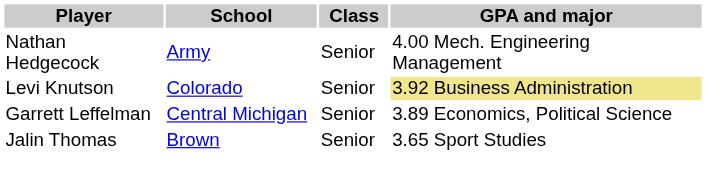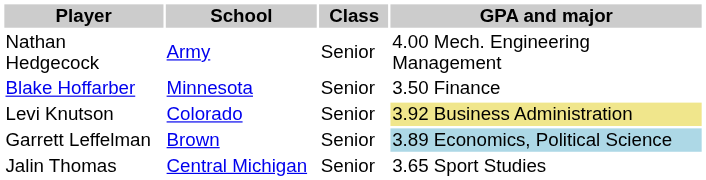+ row: Blake Hoffarber | Minnesota | Senior | 3.50 Finance
Garrett Leffelman | School: Central Michigan -> Brown
Garrett Leffelman | GPA and major: no background -> lightblue background
Jalin Thomas | School: Brown -> Central Michigan
